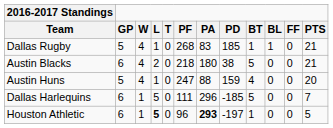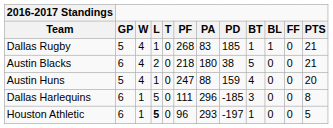Dallas Harlequins | BT: 5 -> 3
Dallas Harlequins | PTS: 7 -> 8
Houston Athletic | PA: bold -> normal
